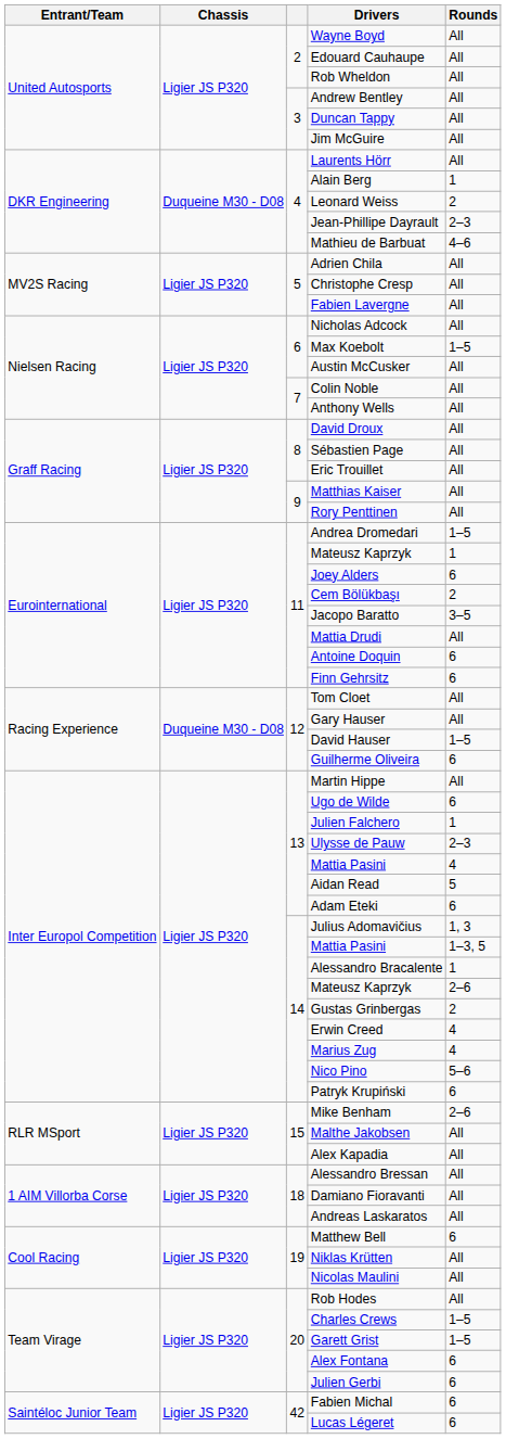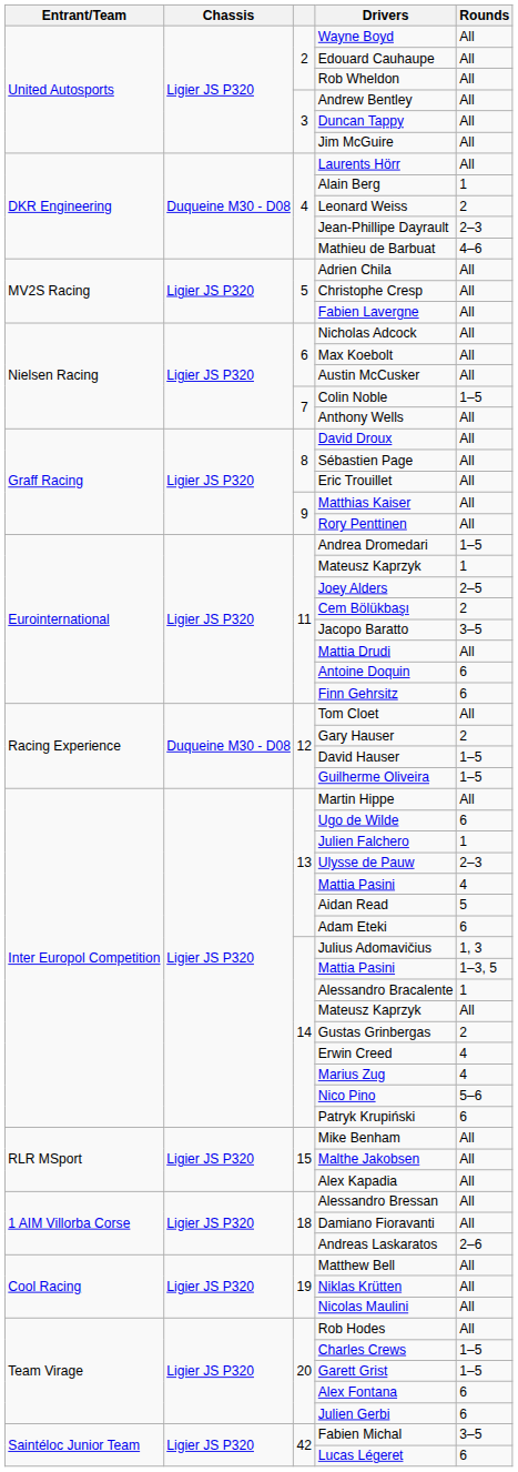Max Koebolt | Rounds: 1–5 -> All
Colin Noble | Rounds: All -> 1–5
Joey Alders | Rounds: 6 -> 2–5
Gary Hauser | Rounds: All -> 2
Guilherme Oliveira | Rounds: 6 -> 1–5
14 / Mateusz Kaprzyk | Rounds: 2–6 -> All
Mike Benham | Rounds: 2–6 -> All
Andreas Laskaratos | Rounds: All -> 2–6
Matthew Bell | Rounds: 6 -> All
Fabien Michal | Rounds: 6 -> 3–5
